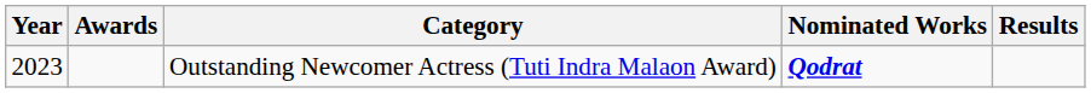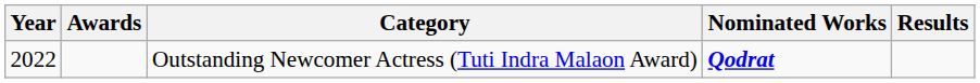Outstanding Newcomer Actress (Tuti Indra Malaon Award) | Year: 2023 -> 2022
